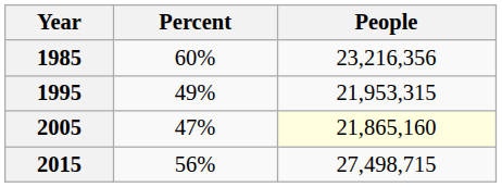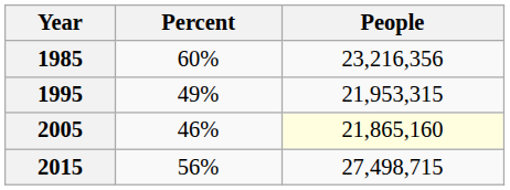2005 | Percent: 47% -> 46%
